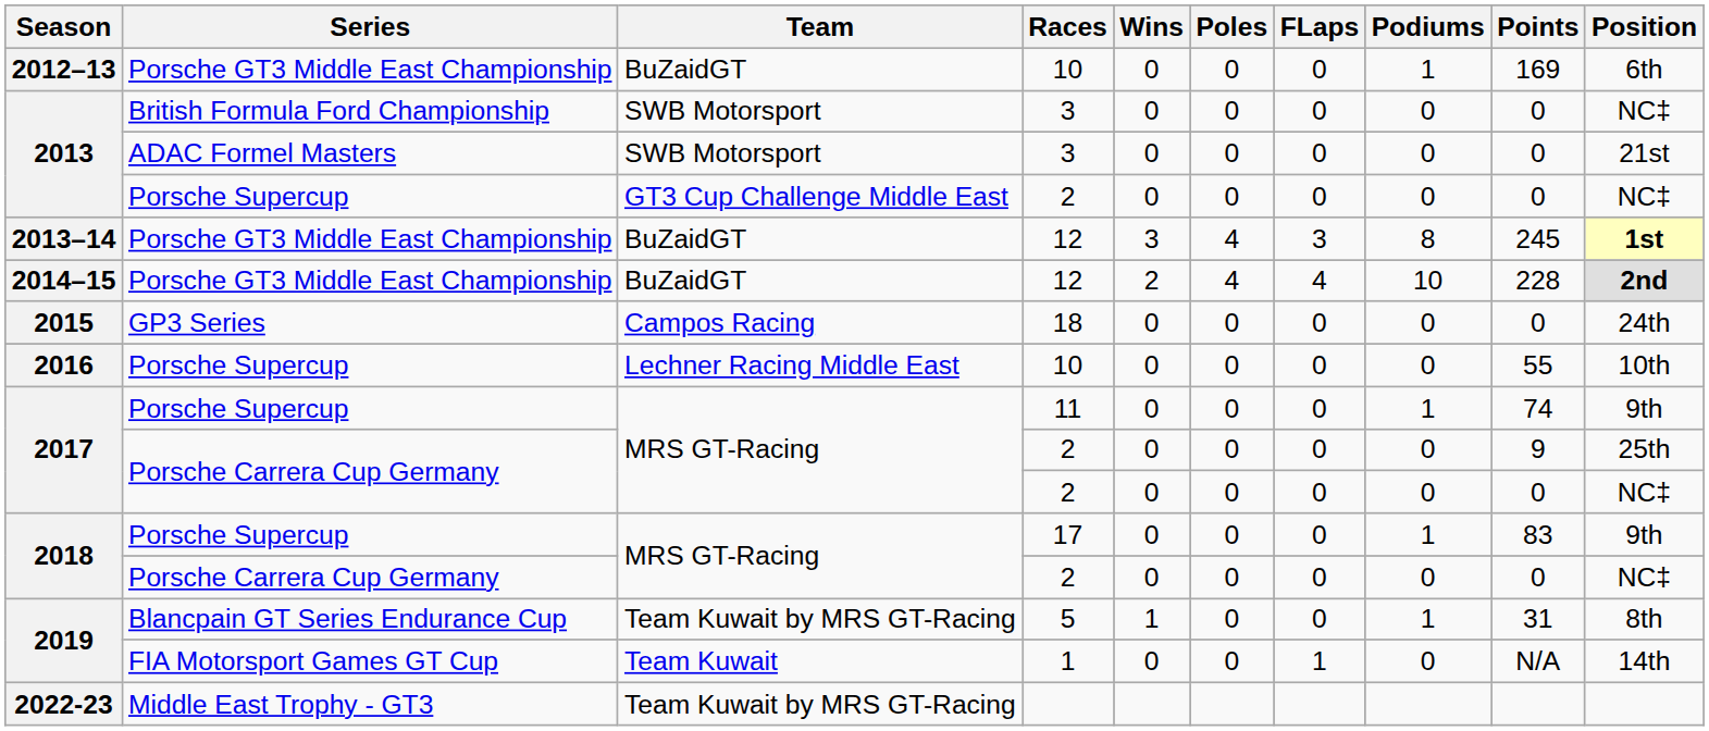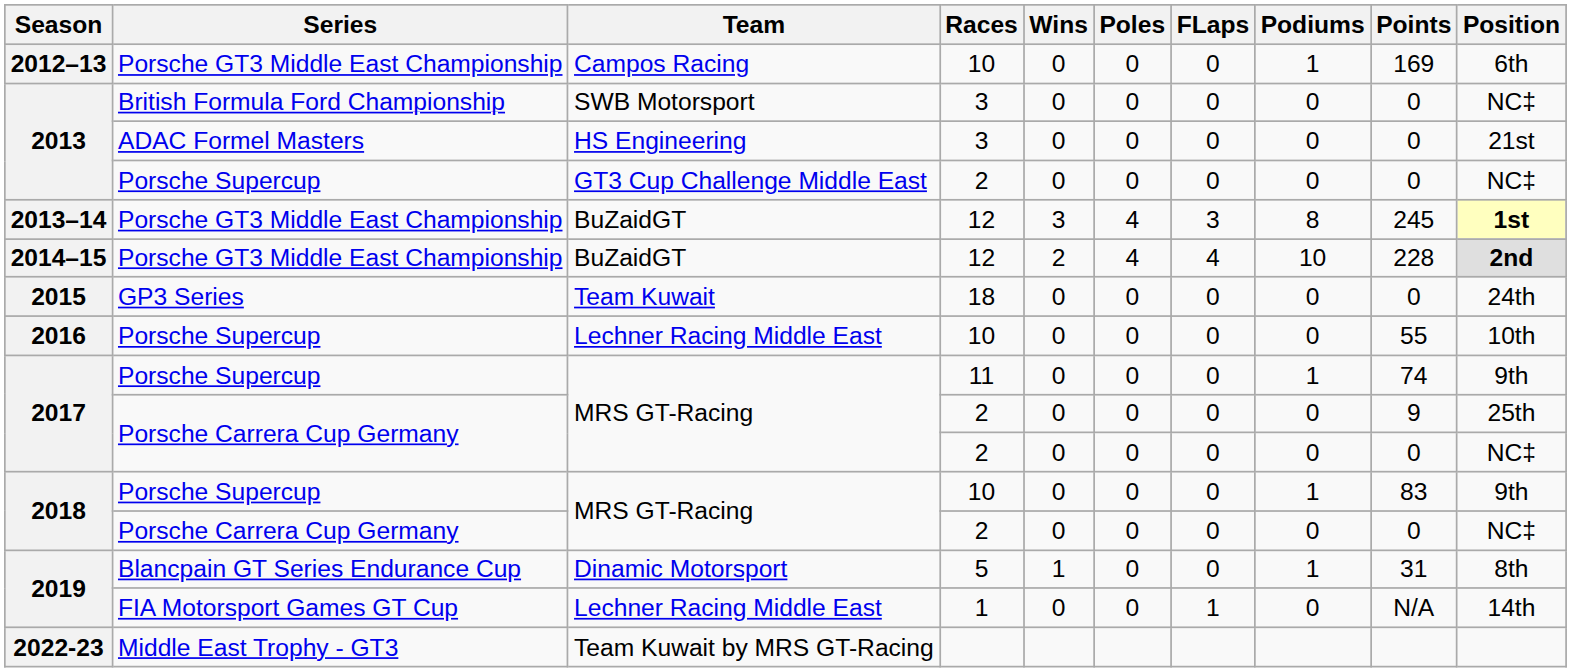2012–13 | Team: BuZaidGT -> Campos Racing
2013 / ADAC Formel Masters | Team: SWB Motorsport -> HS Engineering
2015 | Team: Campos Racing -> Team Kuwait
2018 / Porsche Supercup | Races: 17 -> 10
2019 / Blancpain GT Series Endurance Cup | Team: Team Kuwait by MRS GT-Racing -> Dinamic Motorsport
2019 / FIA Motorsport Games GT Cup | Team: Team Kuwait -> Lechner Racing Middle East
